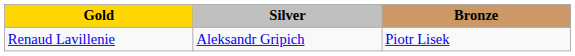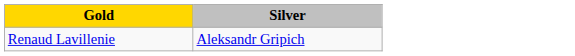- column: Bronze | Piotr Lisek
